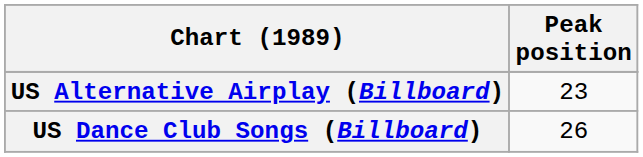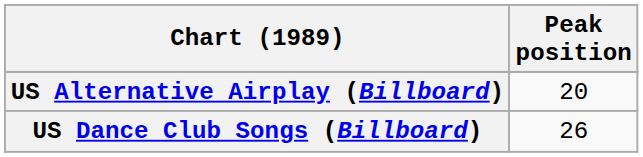US Alternative Airplay (Billboard) | Peak position: 23 -> 20
